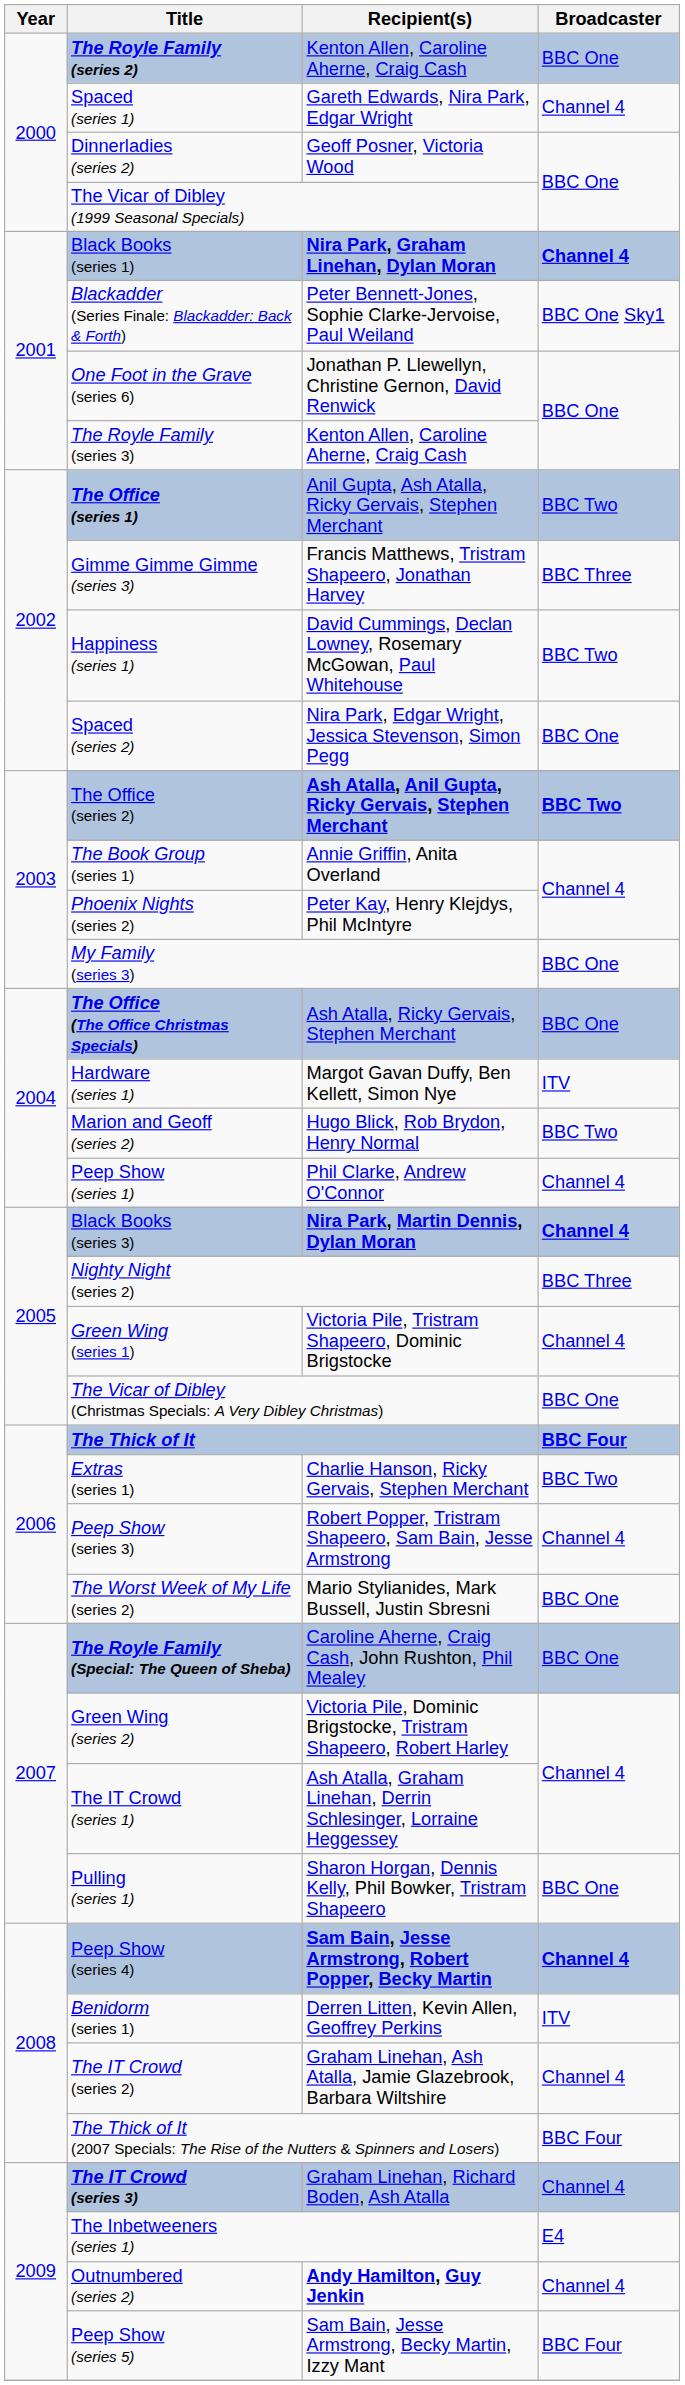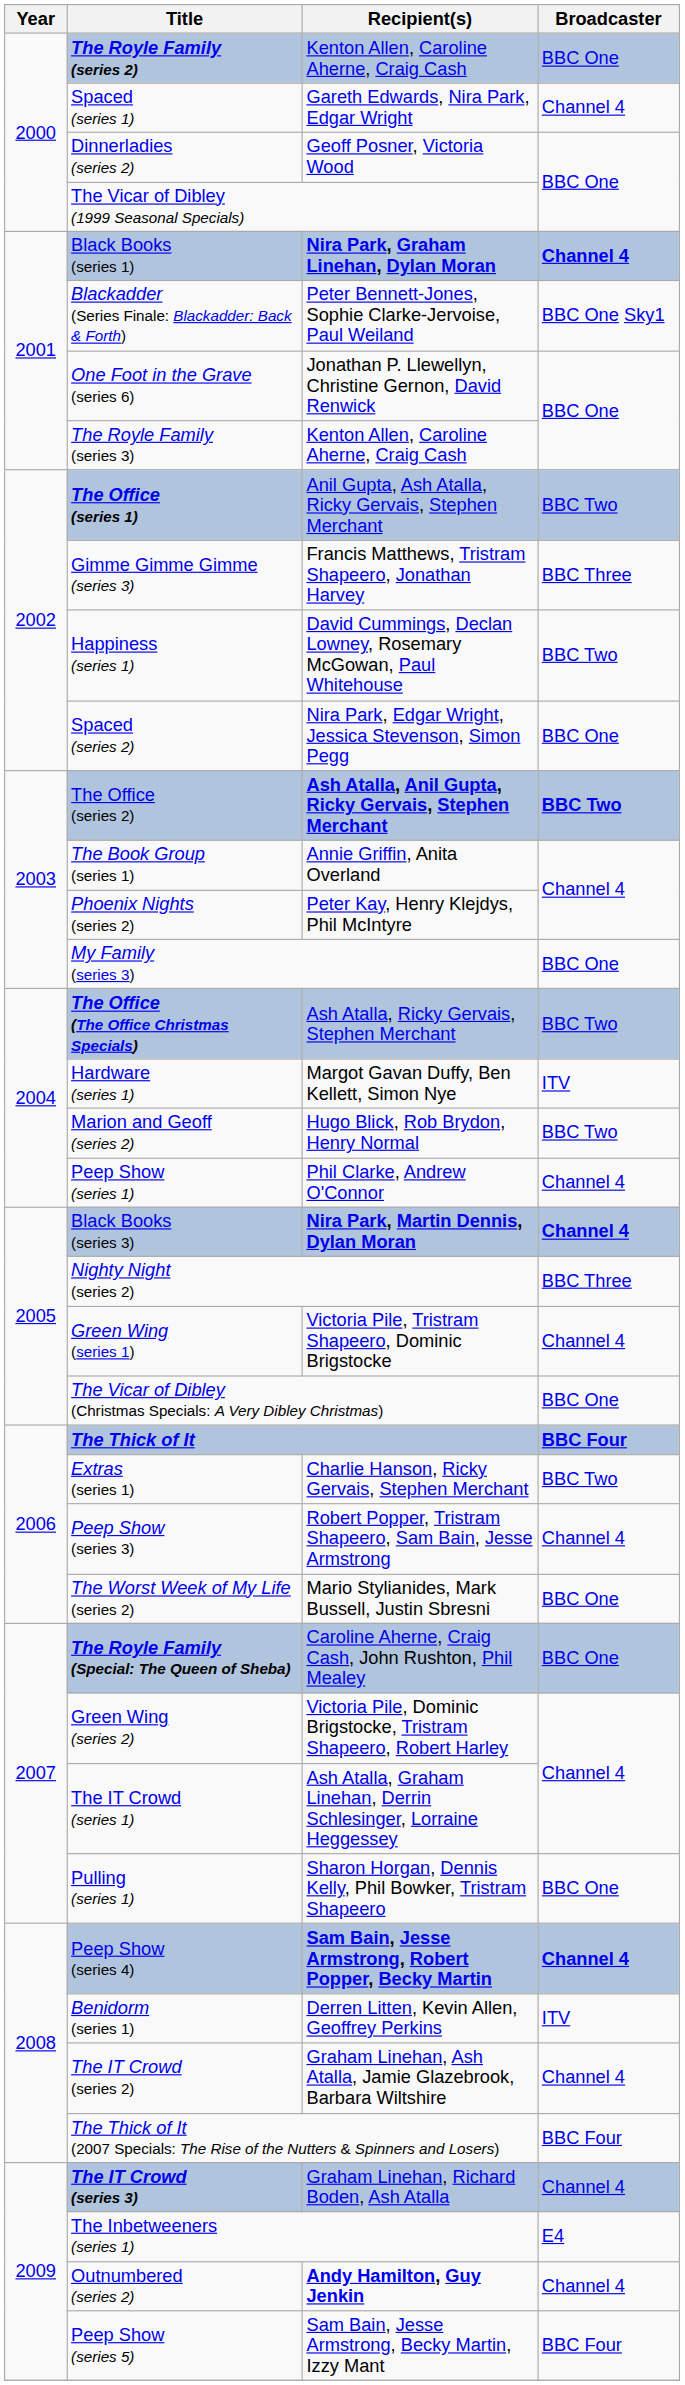The Office (The Office Christmas Specials) | Broadcaster: BBC One -> BBC Two
